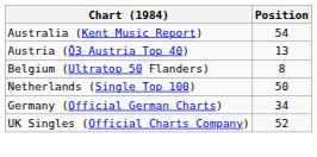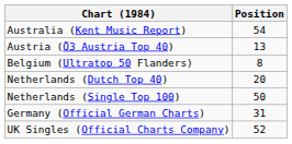+ row: Netherlands (Dutch Top 40) | 20
Germany (Official German Charts) | Position: 34 -> 31
